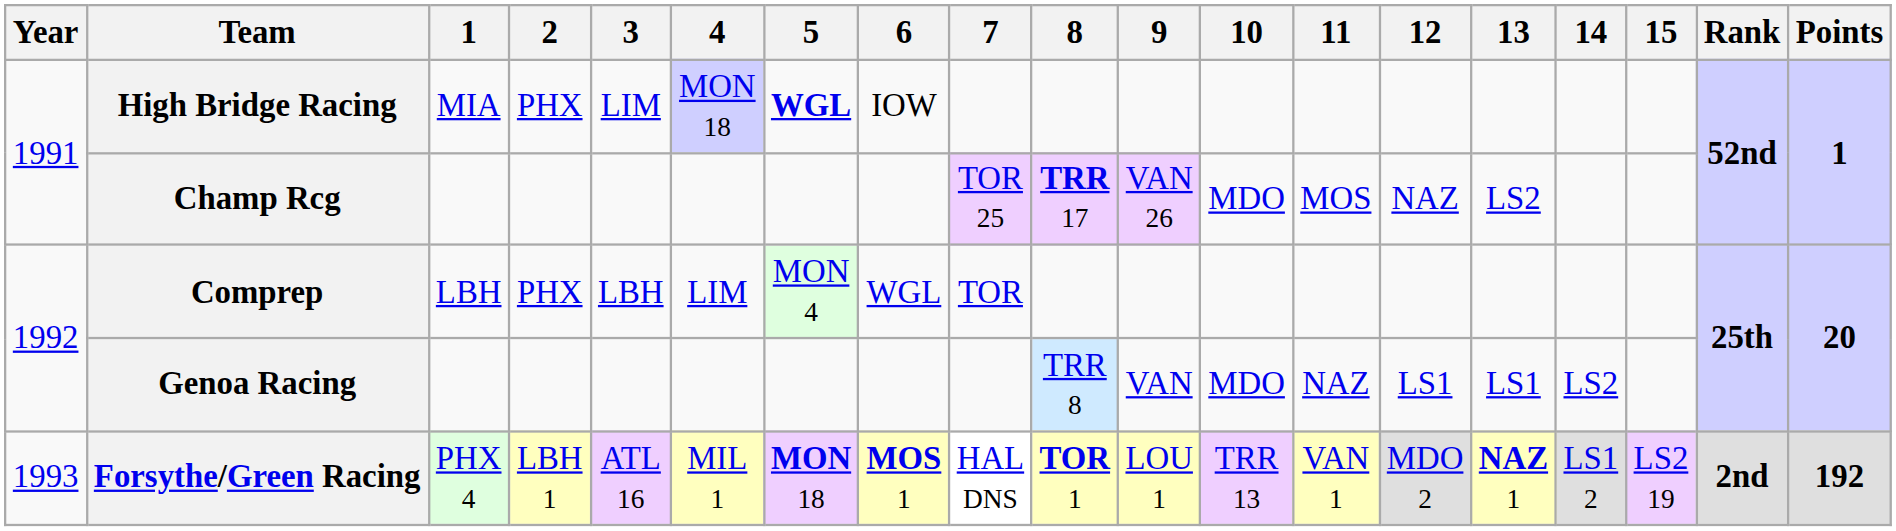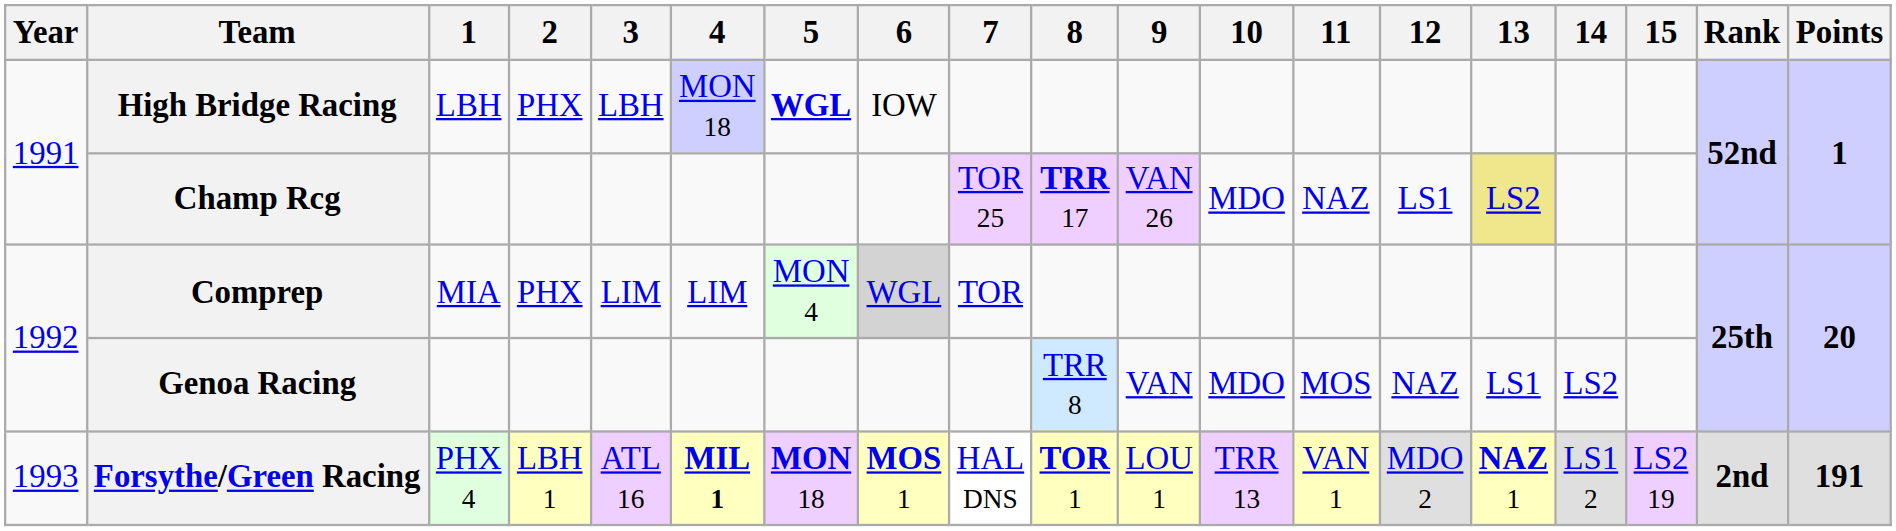High Bridge Racing | 1: MIA -> LBH
High Bridge Racing | 3: LIM -> LBH
Champ Rcg | 11: MOS -> NAZ
Champ Rcg | 12: NAZ -> LS1
Champ Rcg | 13: no background -> khaki background
Comprep | 1: LBH -> MIA
Comprep | 3: LBH -> LIM
Comprep | 6: no background -> lightgrey background
Genoa Racing | 11: NAZ -> MOS
Genoa Racing | 12: LS1 -> NAZ
Forsythe/Green Racing | 4: normal -> bold
Forsythe/Green Racing | Points: 192 -> 191
